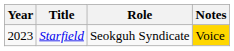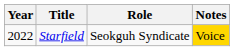Starfield | Year: 2023 -> 2022
